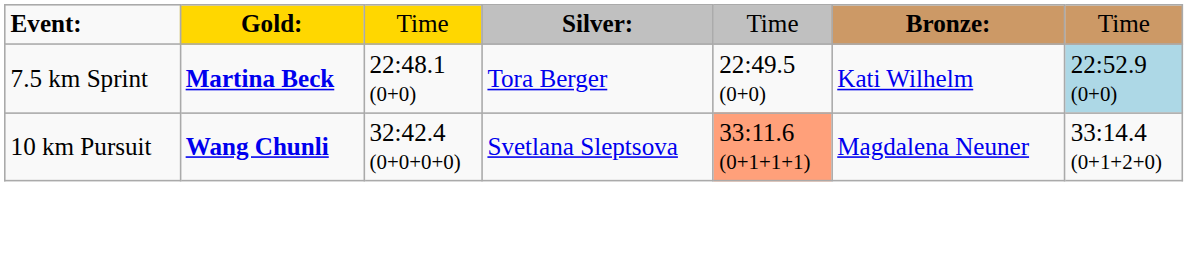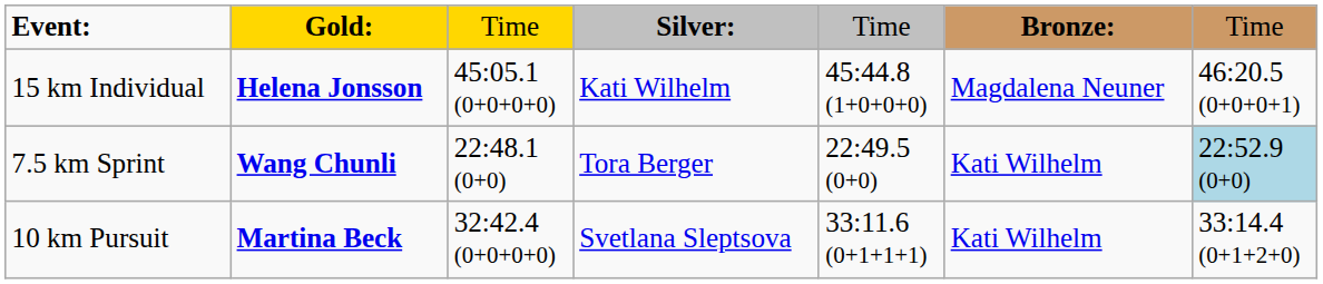+ row: 15 km Individual | Helena Jonsson | 45:05.1 (0+0+0+0) | Kati Wilhelm | 45:44.8 (1+0+0+0) | Magdalena Neuner | 46:20.5 (0+0+0+1)
7.5 km Sprint | column 2: Martina Beck -> Wang Chunli
10 km Pursuit | column 2: Wang Chunli -> Martina Beck
10 km Pursuit | column 5: lightsalmon background -> no background
10 km Pursuit | column 6: Magdalena Neuner -> Kati Wilhelm
